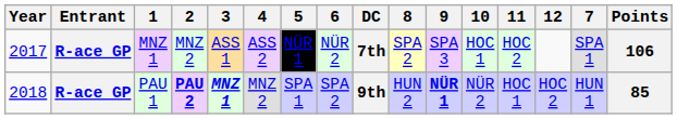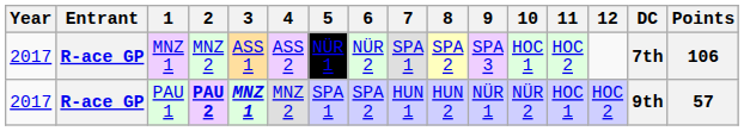columns swapped: 7 <-> DC
PAU 1 | Year: 2018 -> 2017
PAU 1 | 9: bold -> normal
PAU 1 | Points: 85 -> 57
